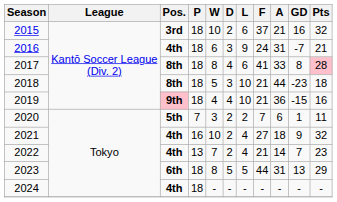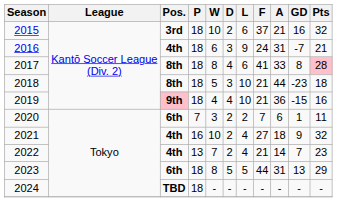2020 | Pos.: 5th -> 6th
2024 | Pos.: 4th -> TBD
